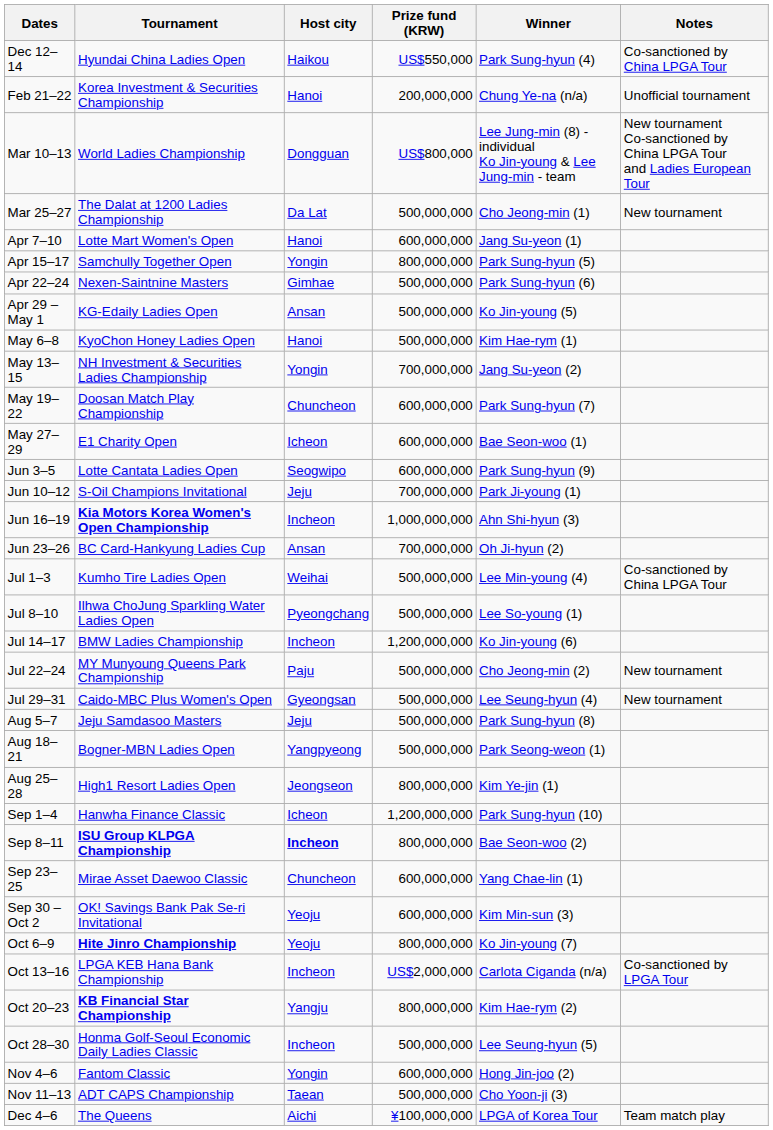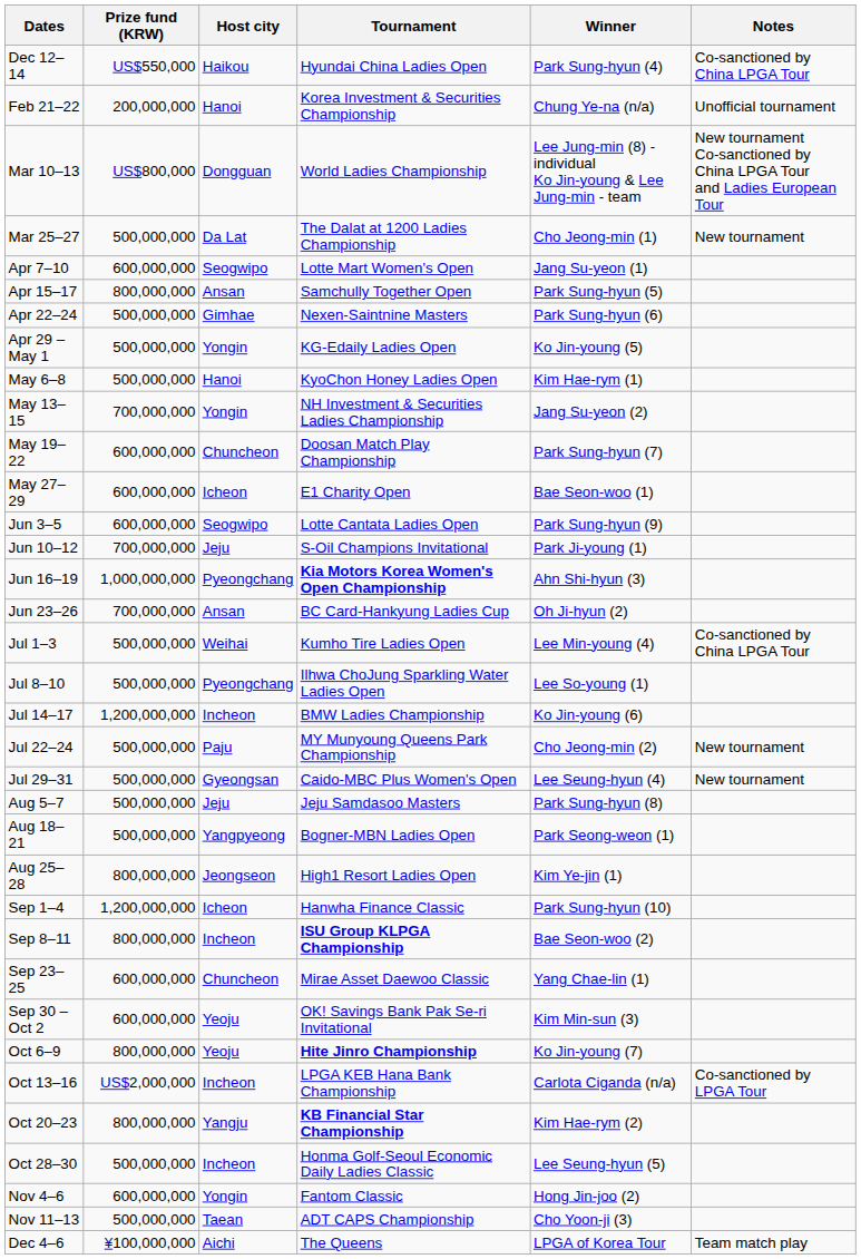columns swapped: Tournament <-> Prize fund (KRW)
Apr 7–10 | Host city: Hanoi -> Seogwipo
Apr 15–17 | Host city: Yongin -> Ansan
Apr 29 – May 1 | Host city: Ansan -> Yongin
Jun 16–19 | Host city: Incheon -> Pyeongchang
Sep 8–11 | Host city: bold -> normal
